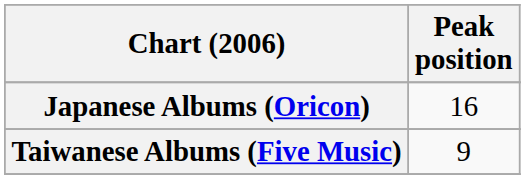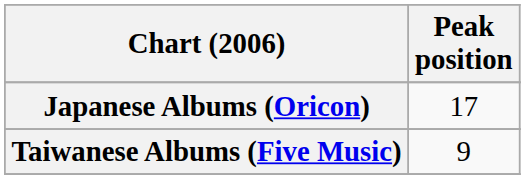Japanese Albums (Oricon) | Peak position: 16 -> 17
